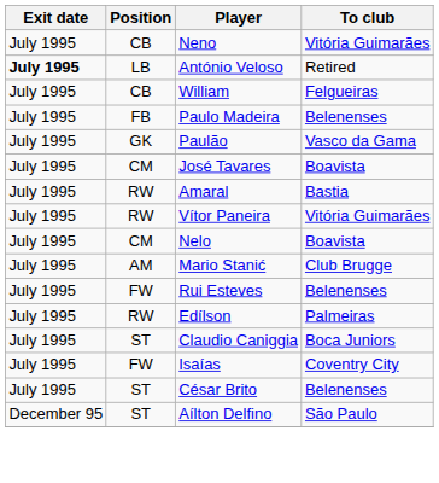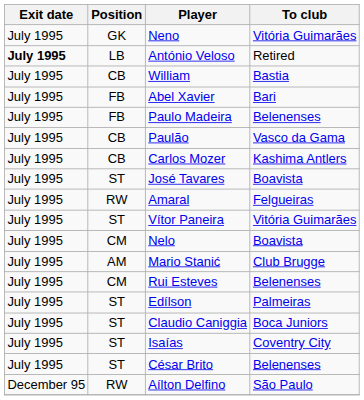Neno | Position: CB -> GK
William | To club: Felgueiras -> Bastia
+ row: July 1995 | FB | Abel Xavier | Bari
Paulão | Position: GK -> CB
+ row: July 1995 | CB | Carlos Mozer | Kashima Antlers
José Tavares | Position: CM -> ST
Amaral | To club: Bastia -> Felgueiras
Vítor Paneira | Position: RW -> ST
Rui Esteves | Position: FW -> CM
Edílson | Position: RW -> ST
Isaías | Position: FW -> ST
Aílton Delfino | Position: ST -> RW
